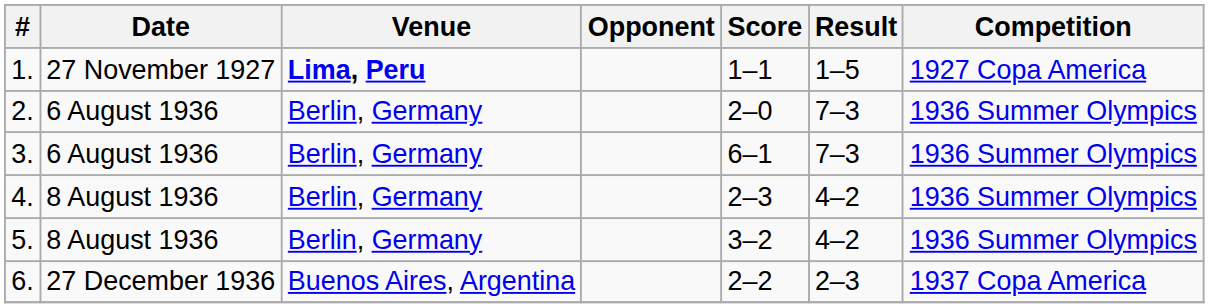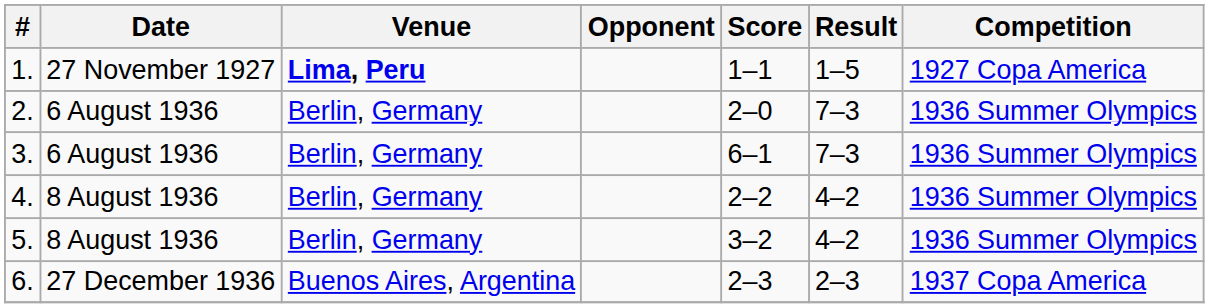4. | Score: 2–3 -> 2–2
6. | Score: 2–2 -> 2–3
